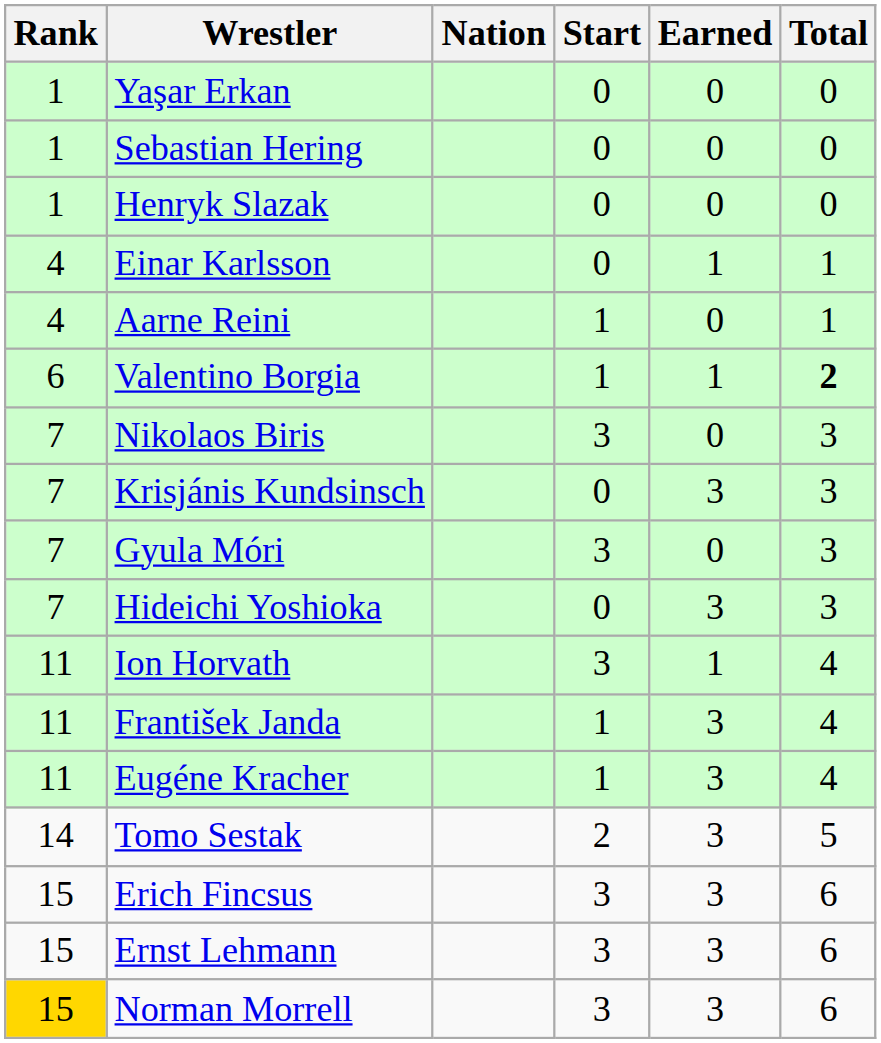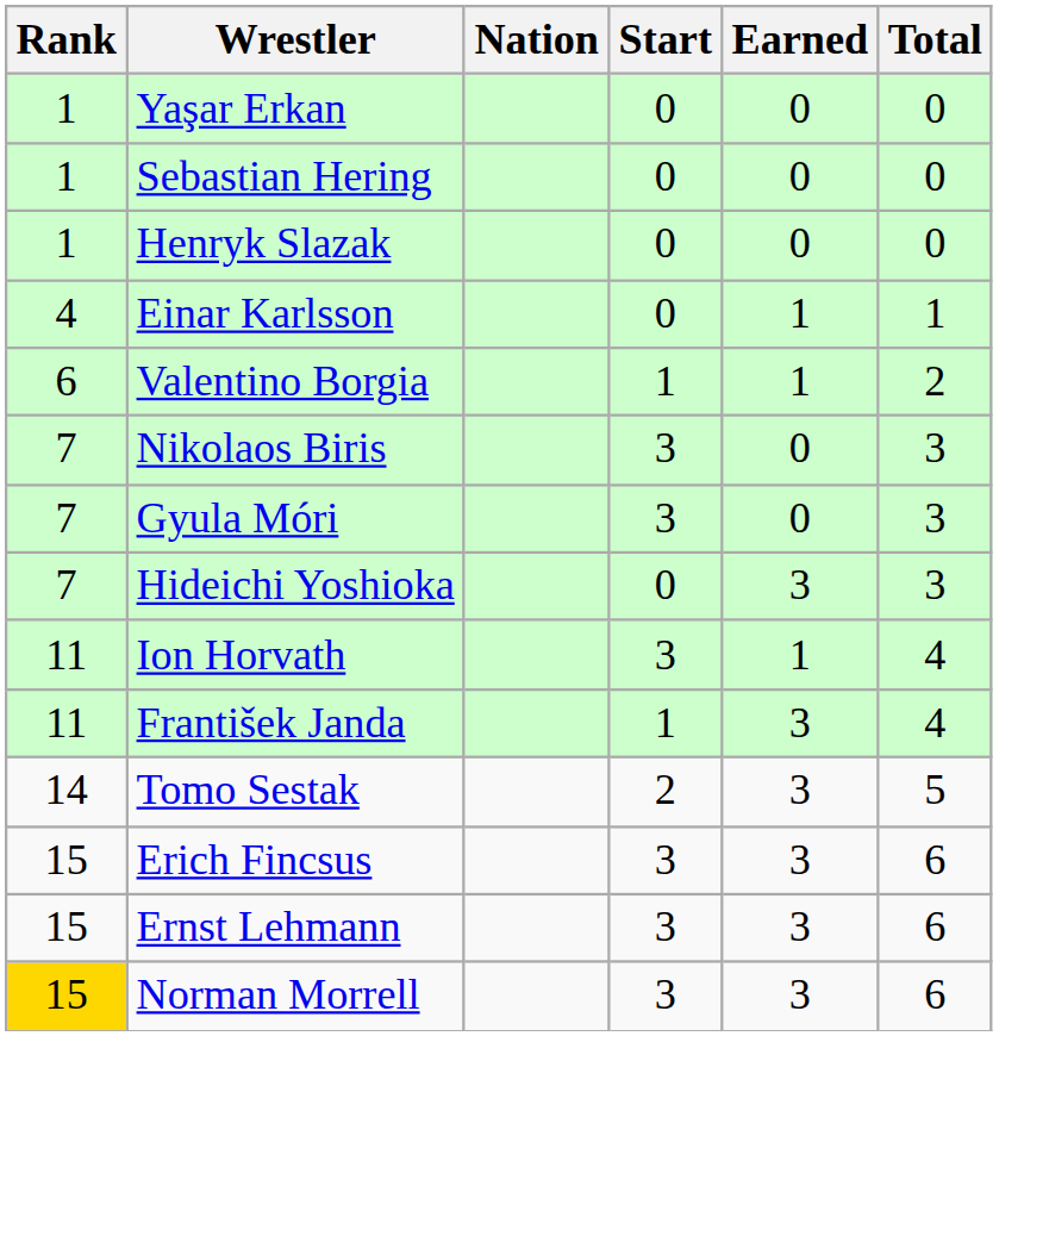- row: 4 | Aarne Reini | 1 | 0 | 1
Valentino Borgia | Total: bold -> normal
- row: 7 | Krisjánis Kundsinsch | 0 | 3 | 3
- row: 11 | Eugéne Kracher | 1 | 3 | 4
